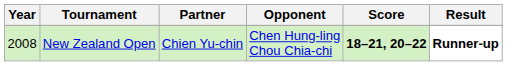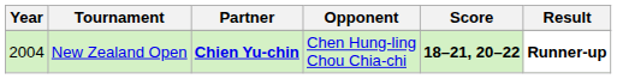New Zealand Open | Year: 2008 -> 2004
New Zealand Open | Partner: normal -> bold
